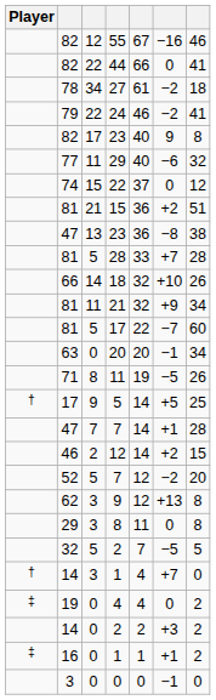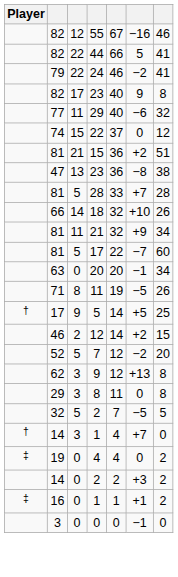44 | column 6: 0 -> 5
- row: 78 | 34 | 27 | 61 | −2 | 18
- row: 47 | 7 | 7 | 14 | +1 | 28
